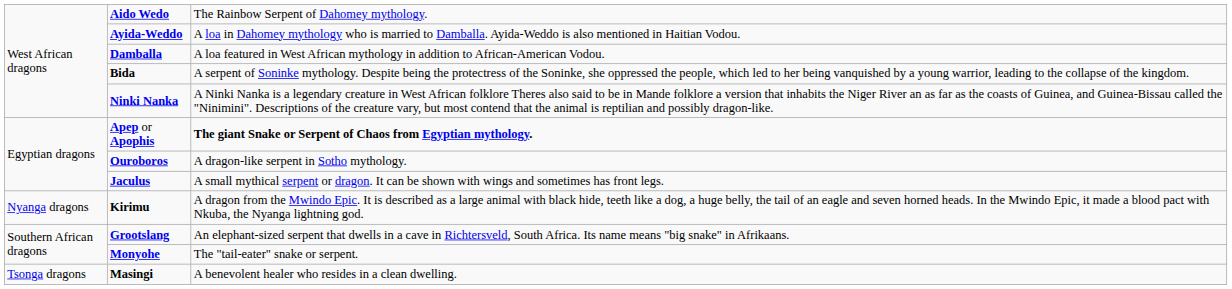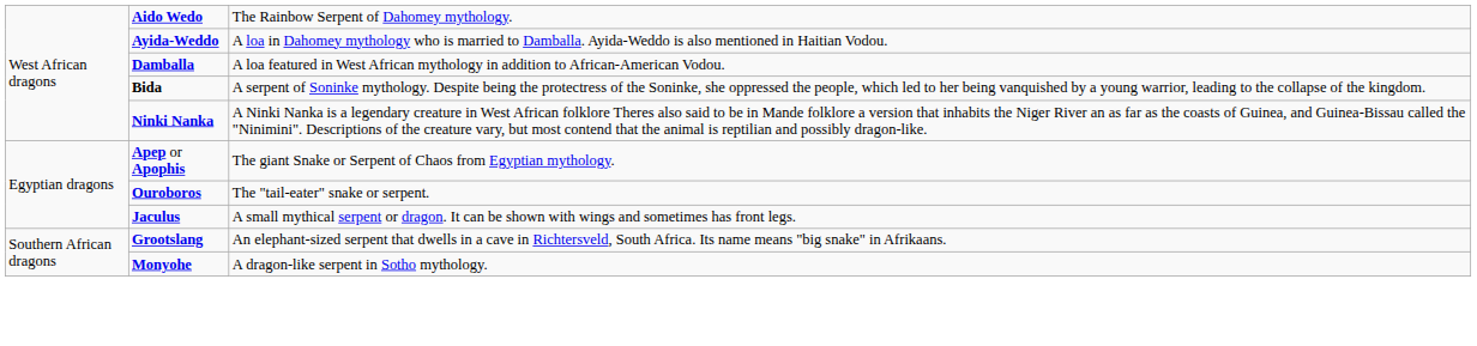Apep or Apophis | column 3: bold -> normal
Ouroboros | column 3: A dragon-like serpent in Sotho mythology. -> The "tail-eater" snake or serpent.
- row: Nyanga dragons | Kirimu | A dragon from the Mwindo Epic. It is described as a large animal with black hide, teeth like a dog, a huge belly, the tail of an eagle and seven horned heads. In the Mwindo Epic, it made a blood pact with Nkuba, the Nyanga lightning god.
Monyohe | column 3: The "tail-eater" snake or serpent. -> A dragon-like serpent in Sotho mythology.
- row: Tsonga dragons | Masingi | A benevolent healer who resides in a clean dwelling.
